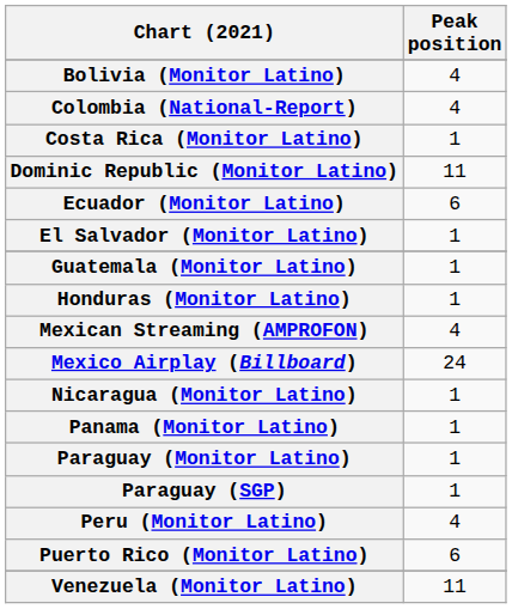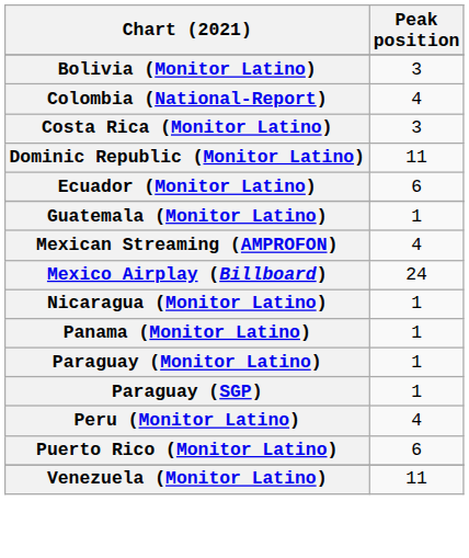Bolivia (Monitor Latino) | Peak position: 4 -> 3
Costa Rica (Monitor Latino) | Peak position: 1 -> 3
- row: El Salvador (Monitor Latino) | 1
- row: Honduras (Monitor Latino) | 1
